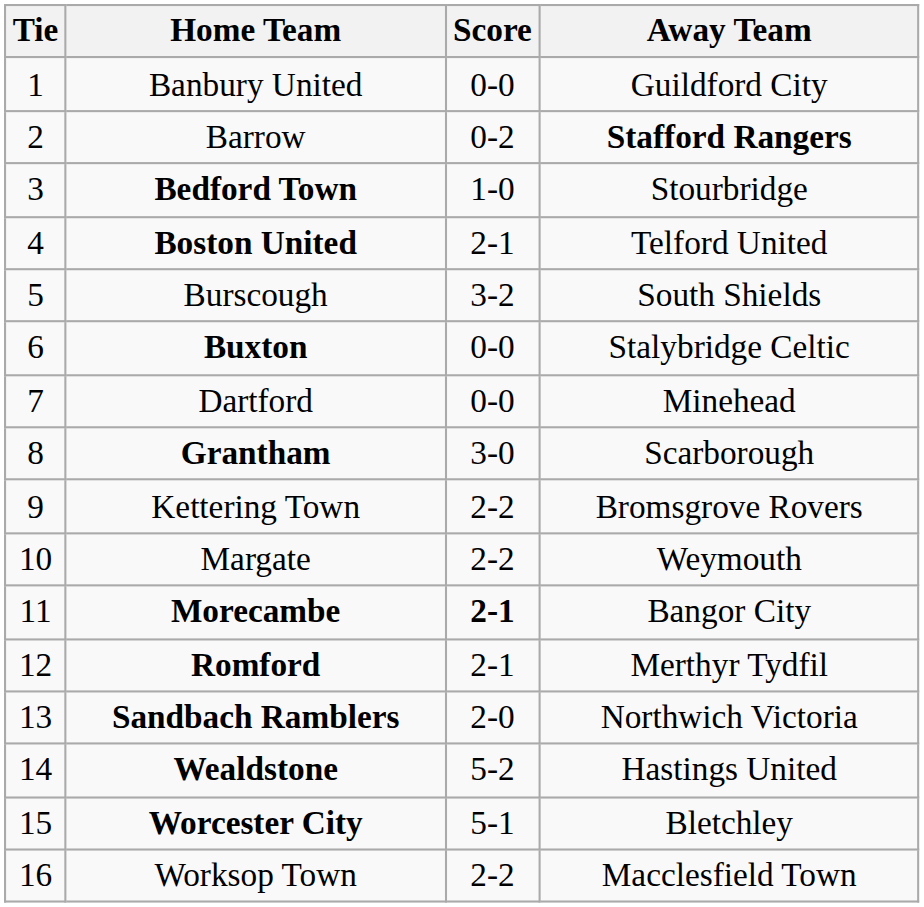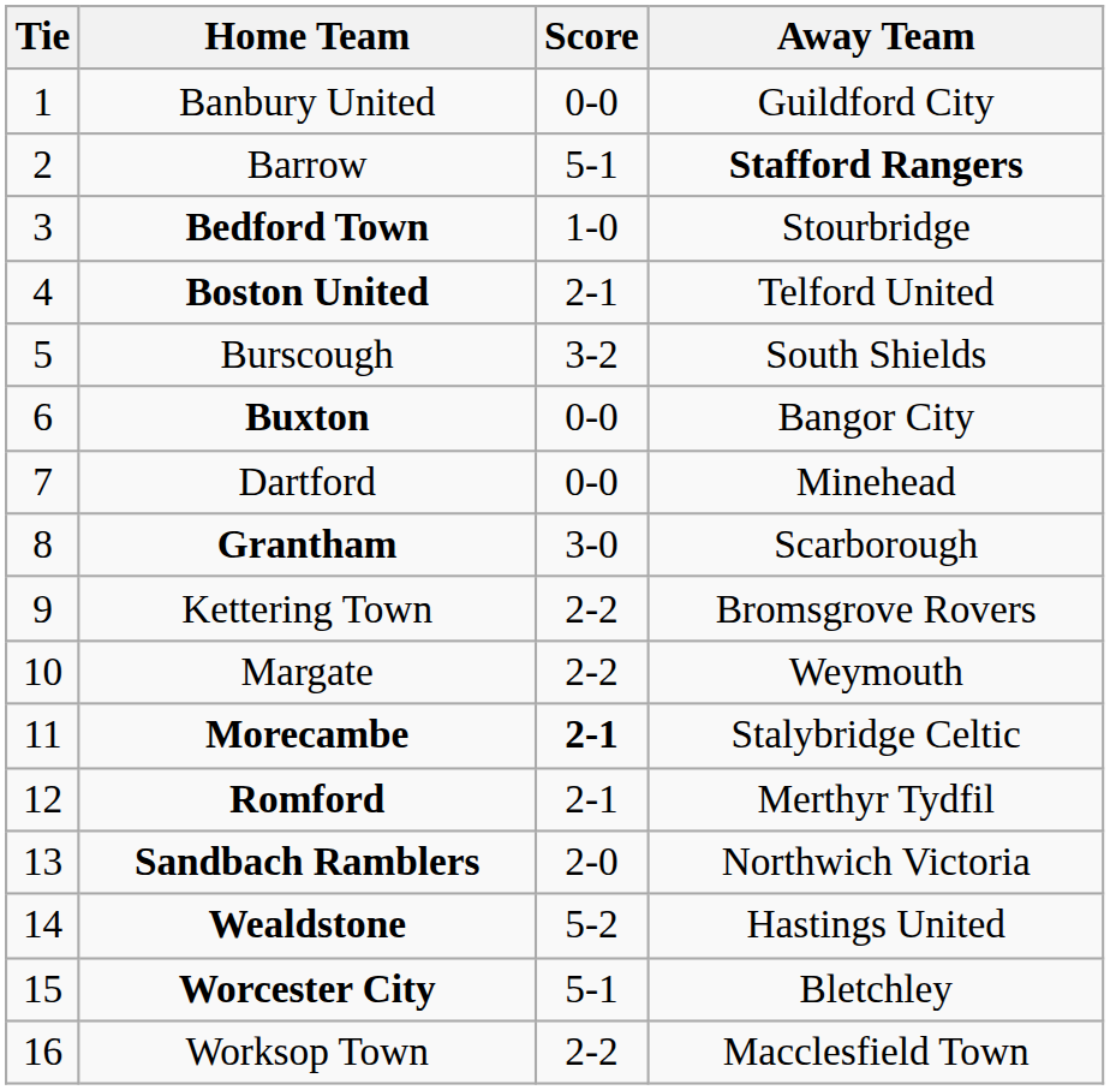Barrow | Score: 0-2 -> 5-1
Buxton | Away Team: Stalybridge Celtic -> Bangor City
Morecambe | Away Team: Bangor City -> Stalybridge Celtic
